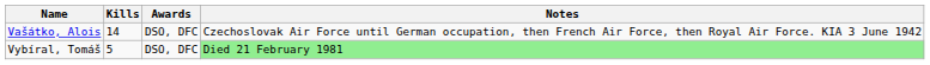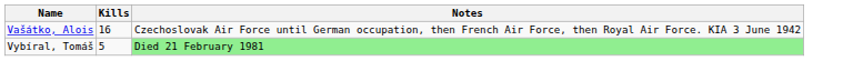- column: Awards | DSO, DFC | DSO, DFC
Vašátko, Alois | Kills: 14 -> 16
